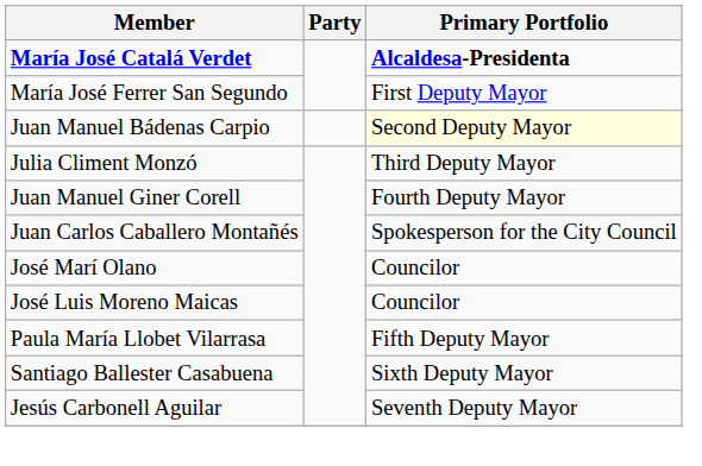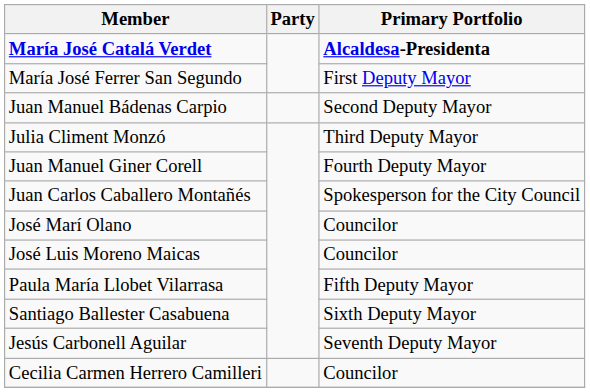Juan Manuel Bádenas Carpio | Primary Portfolio: lightyellow background -> no background
+ row: Cecilia Carmen Herrero Camilleri | Councilor
